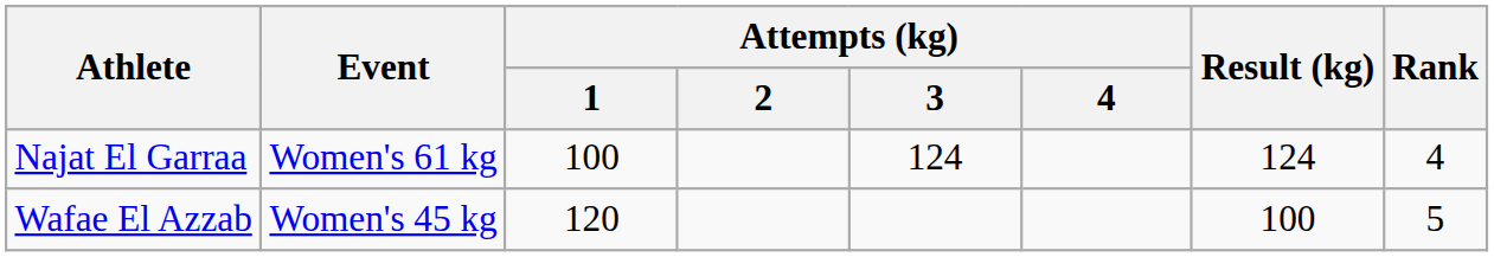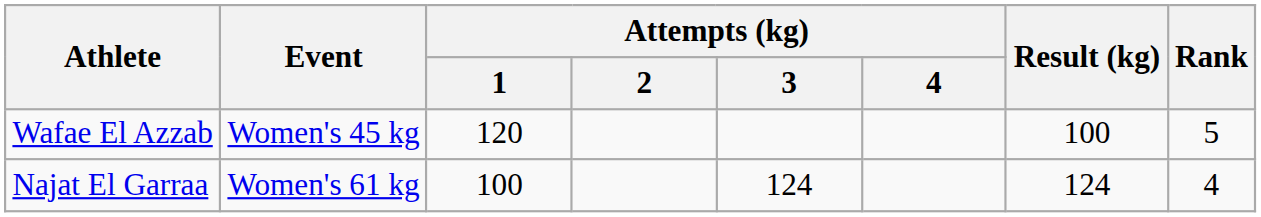rows swapped: Wafae El Azzab <-> Najat El Garraa
